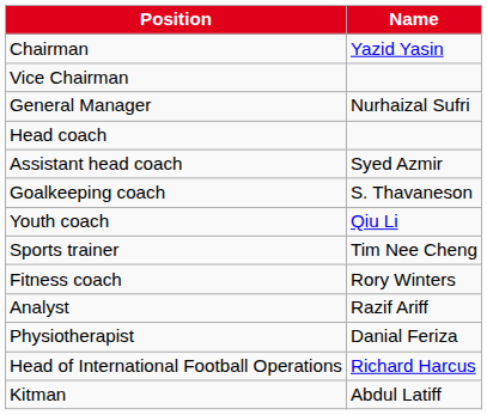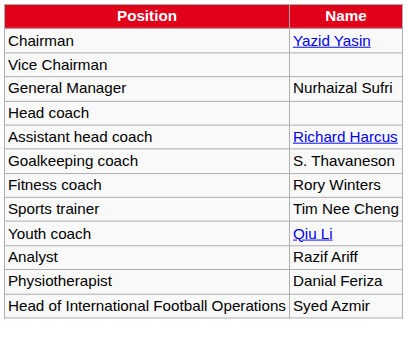Assistant head coach | Name: Syed Azmir -> Richard Harcus
rows swapped: Youth coach <-> Fitness coach
Head of International Football Operations | Name: Richard Harcus -> Syed Azmir
- row: Kitman | Abdul Latiff
